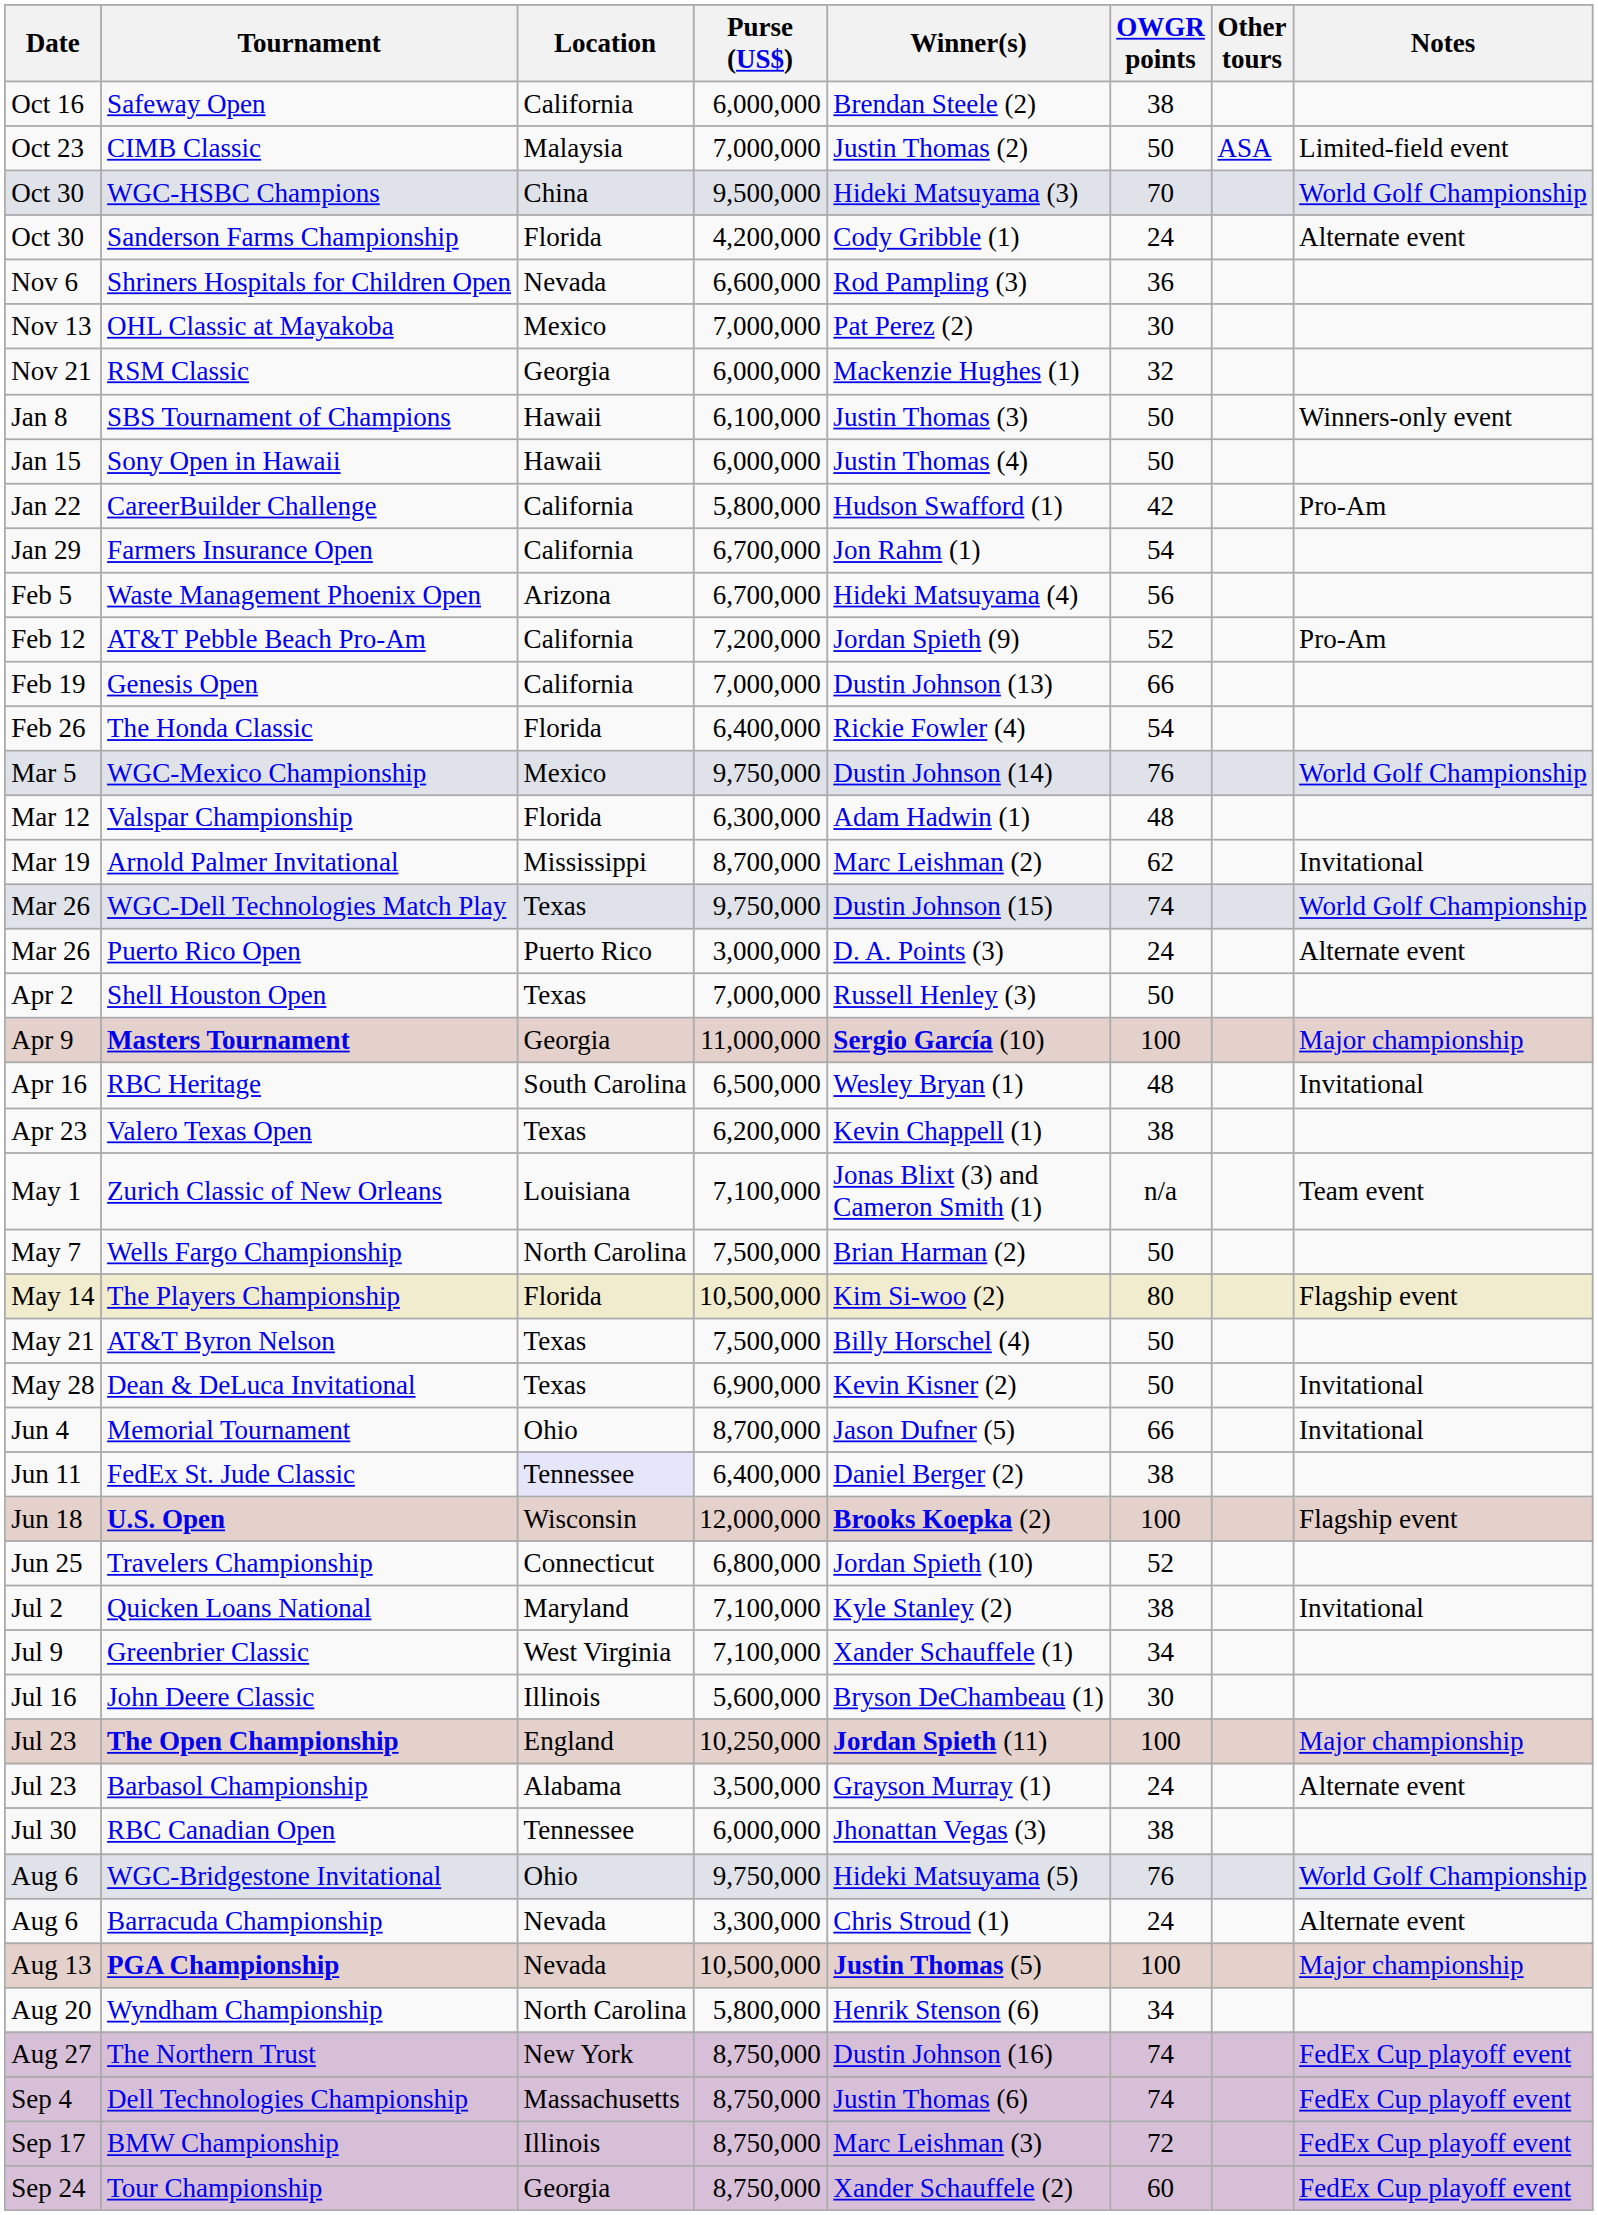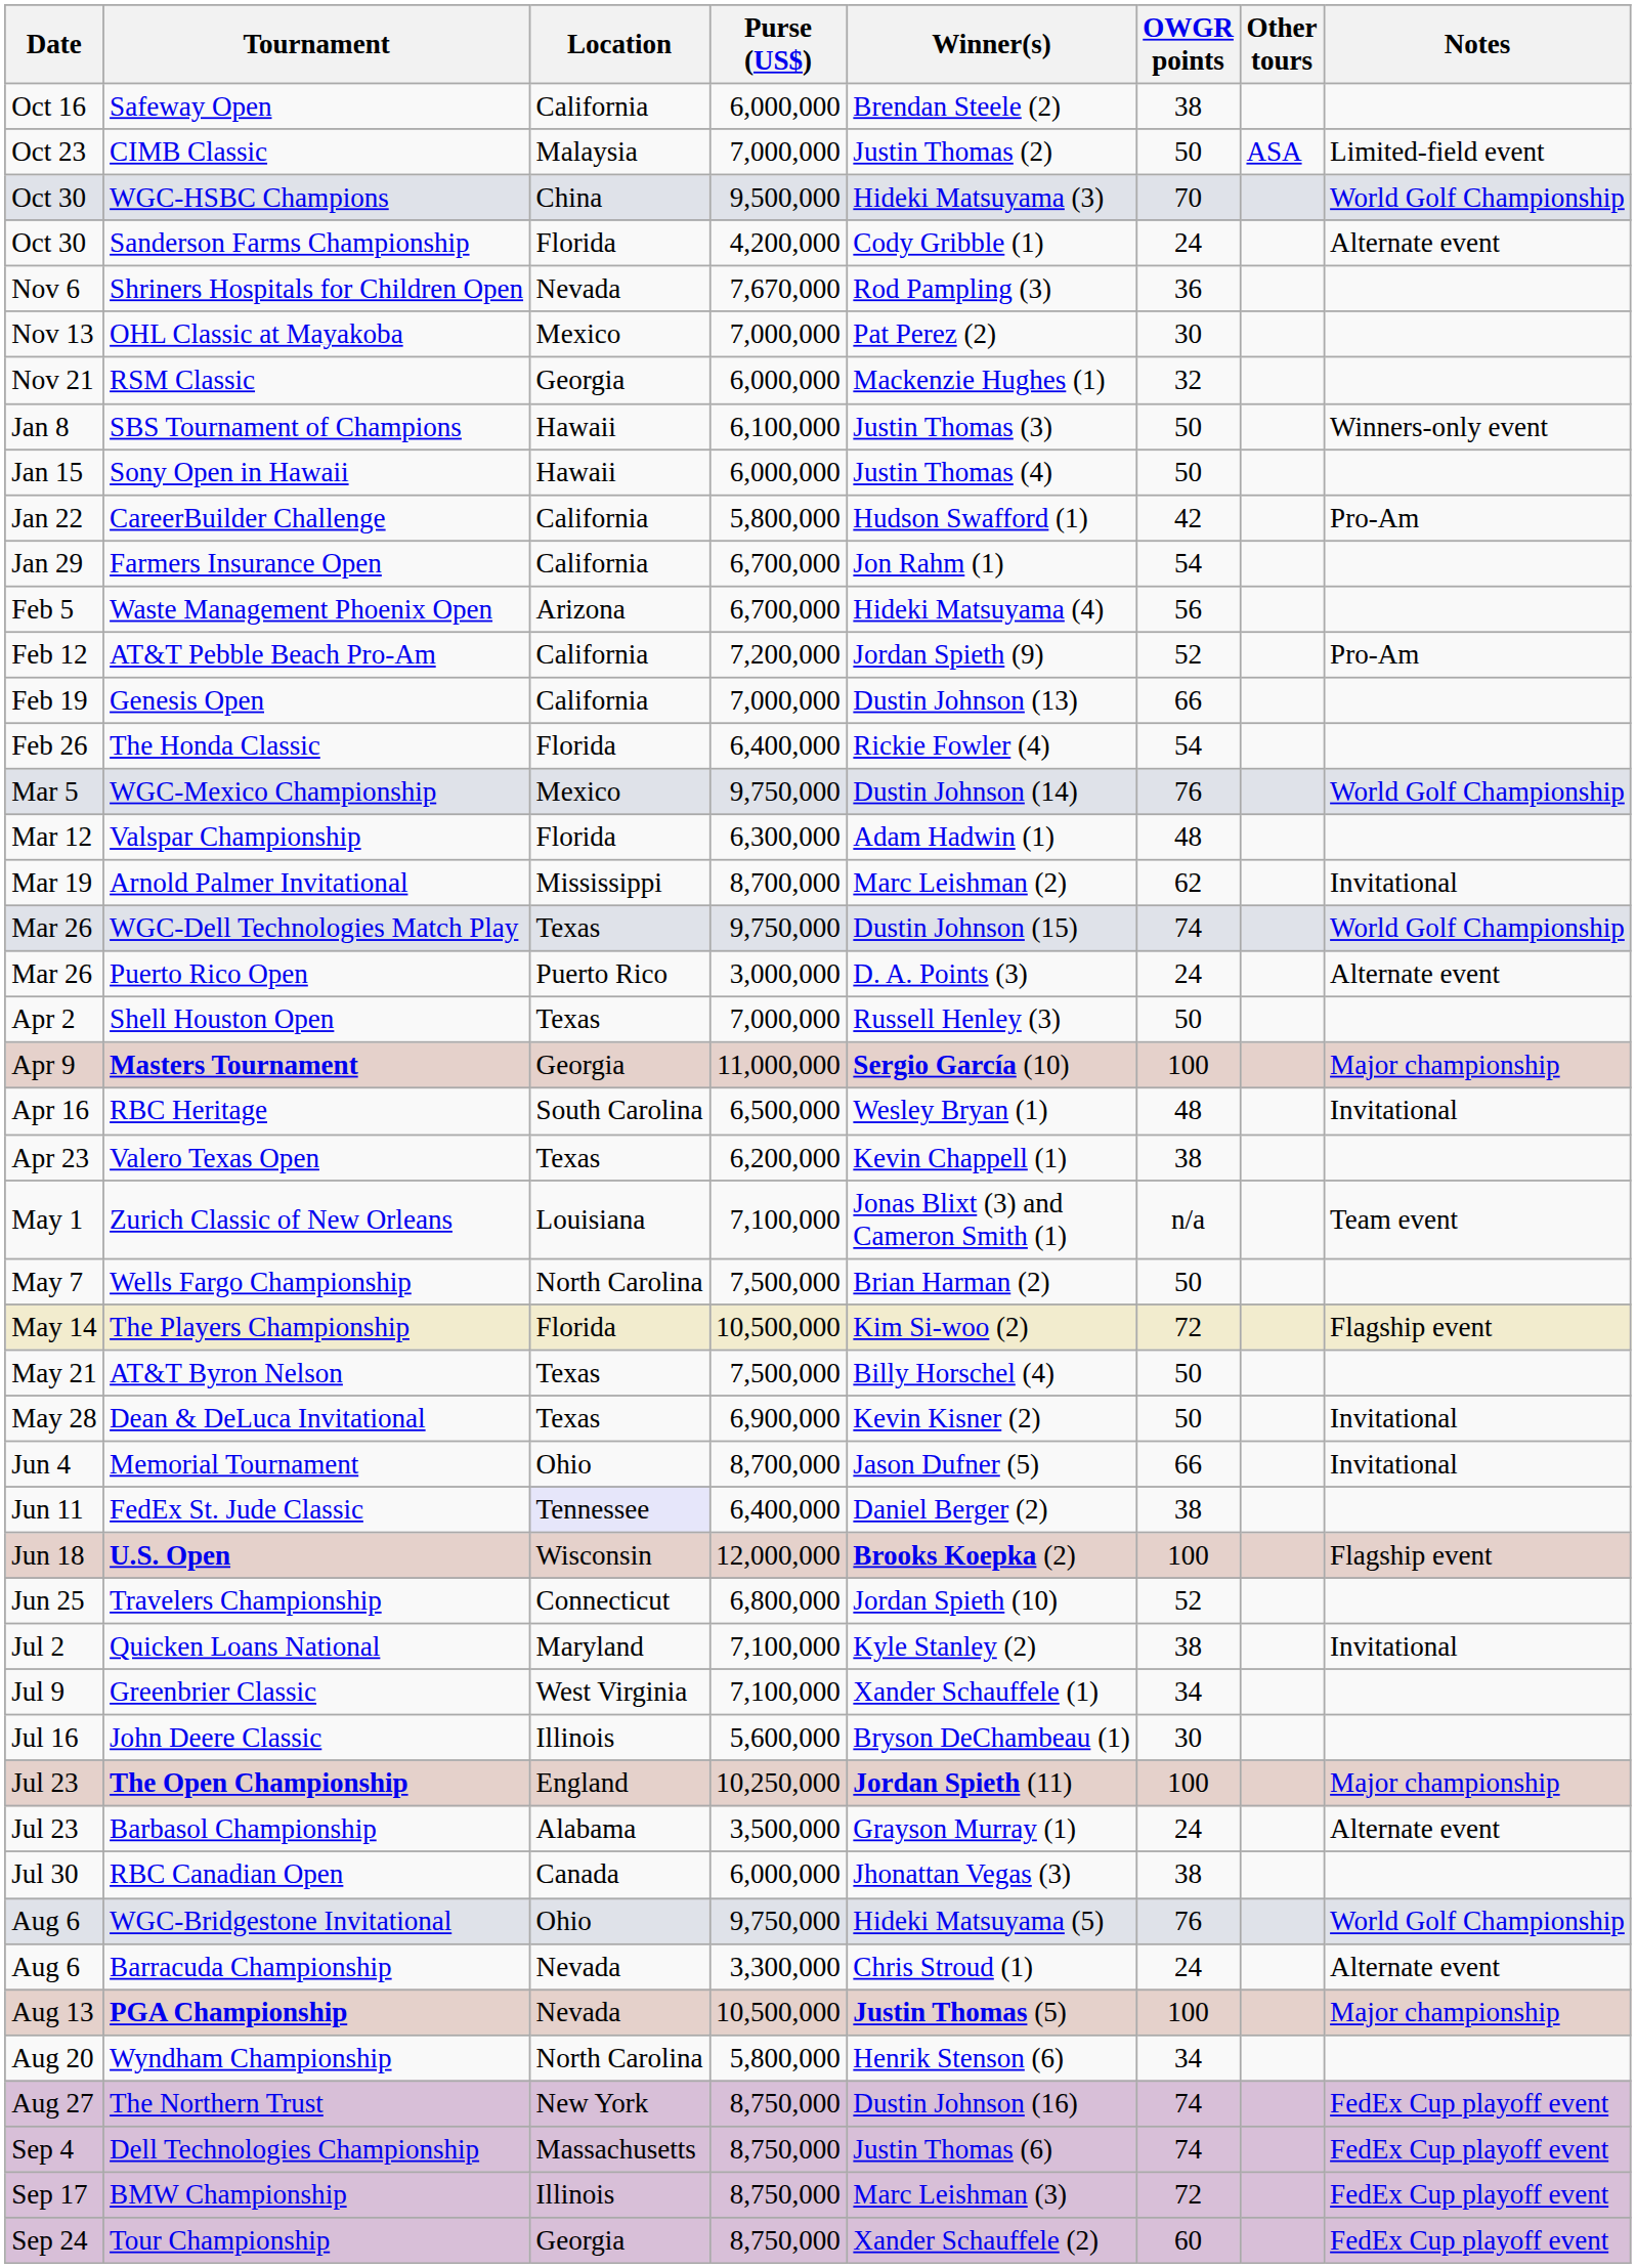Shriners Hospitals for Children Open | Purse (US$): 6,600,000 -> 7,670,000
The Players Championship | OWGR points: 80 -> 72
RBC Canadian Open | Location: Tennessee -> Canada
